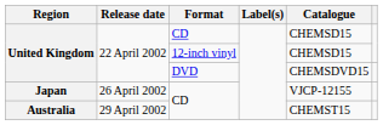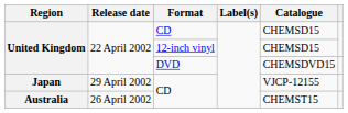Japan | Release date: 26 April 2002 -> 29 April 2002
Australia | Release date: 29 April 2002 -> 26 April 2002
